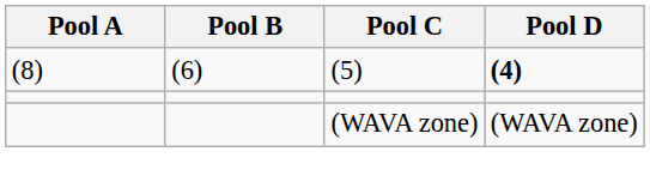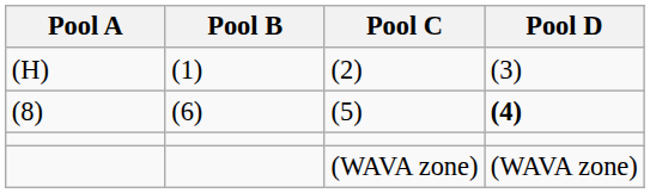+ row: (H) | (1) | (2) | (3)
